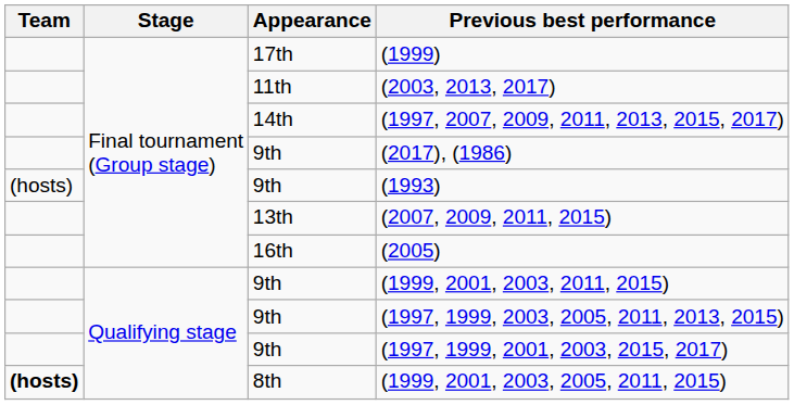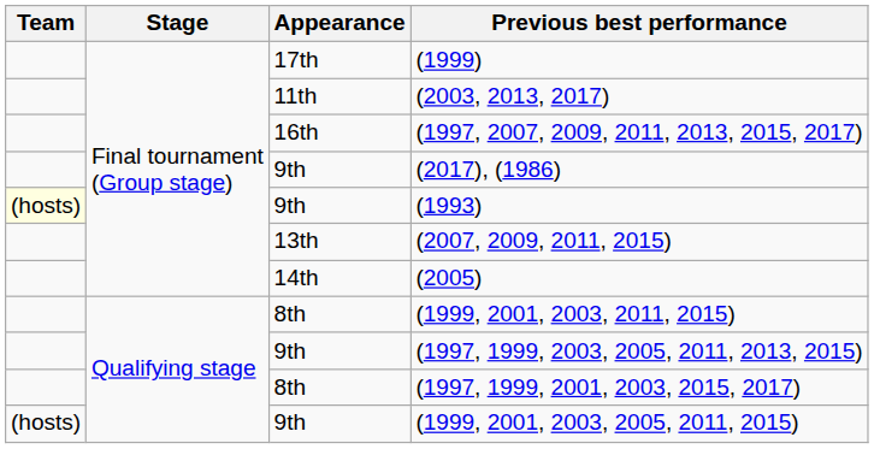(1997, 2007, 2009, 2011, 2013, 2015, 2017) | Appearance: 14th -> 16th
(1993) | Team: no background -> lightyellow background
(2005) | Appearance: 16th -> 14th
(1999, 2001, 2003, 2011, 2015) | Appearance: 9th -> 8th
(1997, 1999, 2001, 2003, 2015, 2017) | Appearance: 9th -> 8th
(1999, 2001, 2003, 2005, 2011, 2015) | Team: bold -> normal
(1999, 2001, 2003, 2005, 2011, 2015) | Appearance: 8th -> 9th
